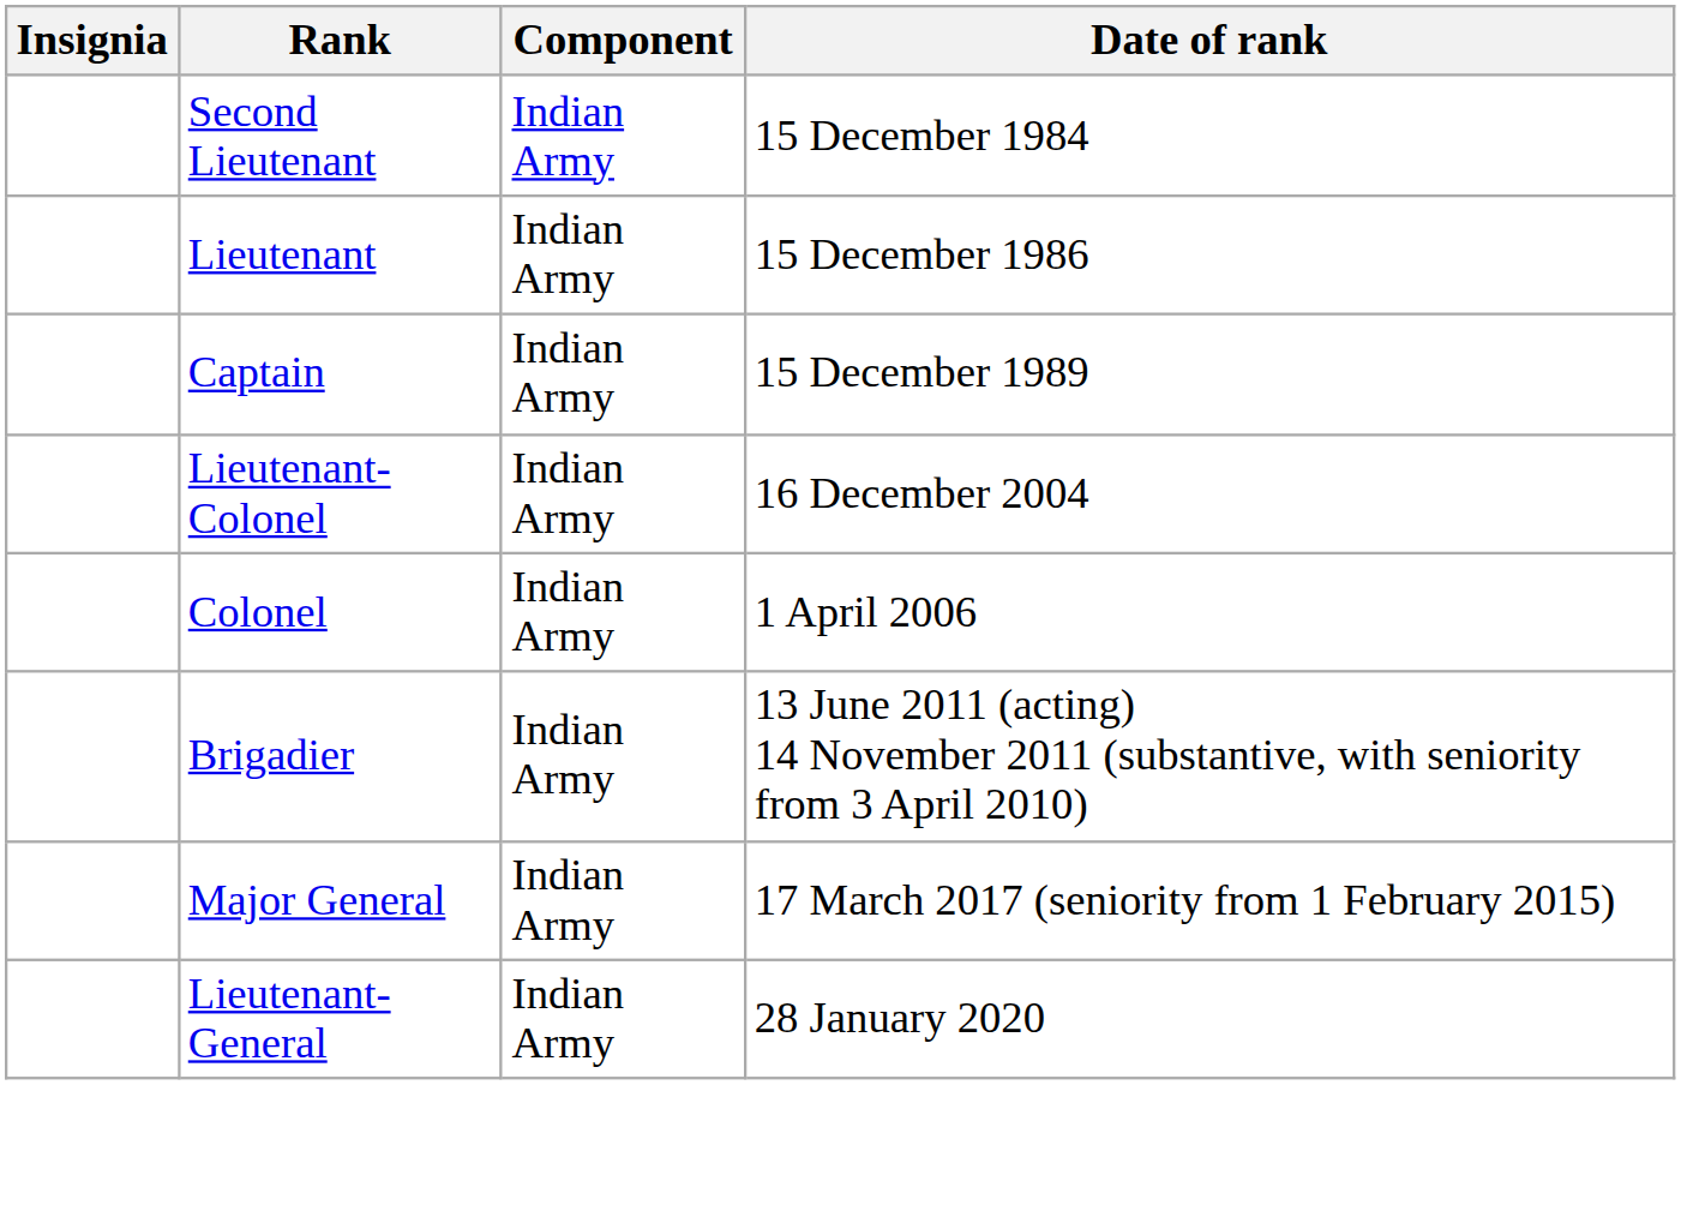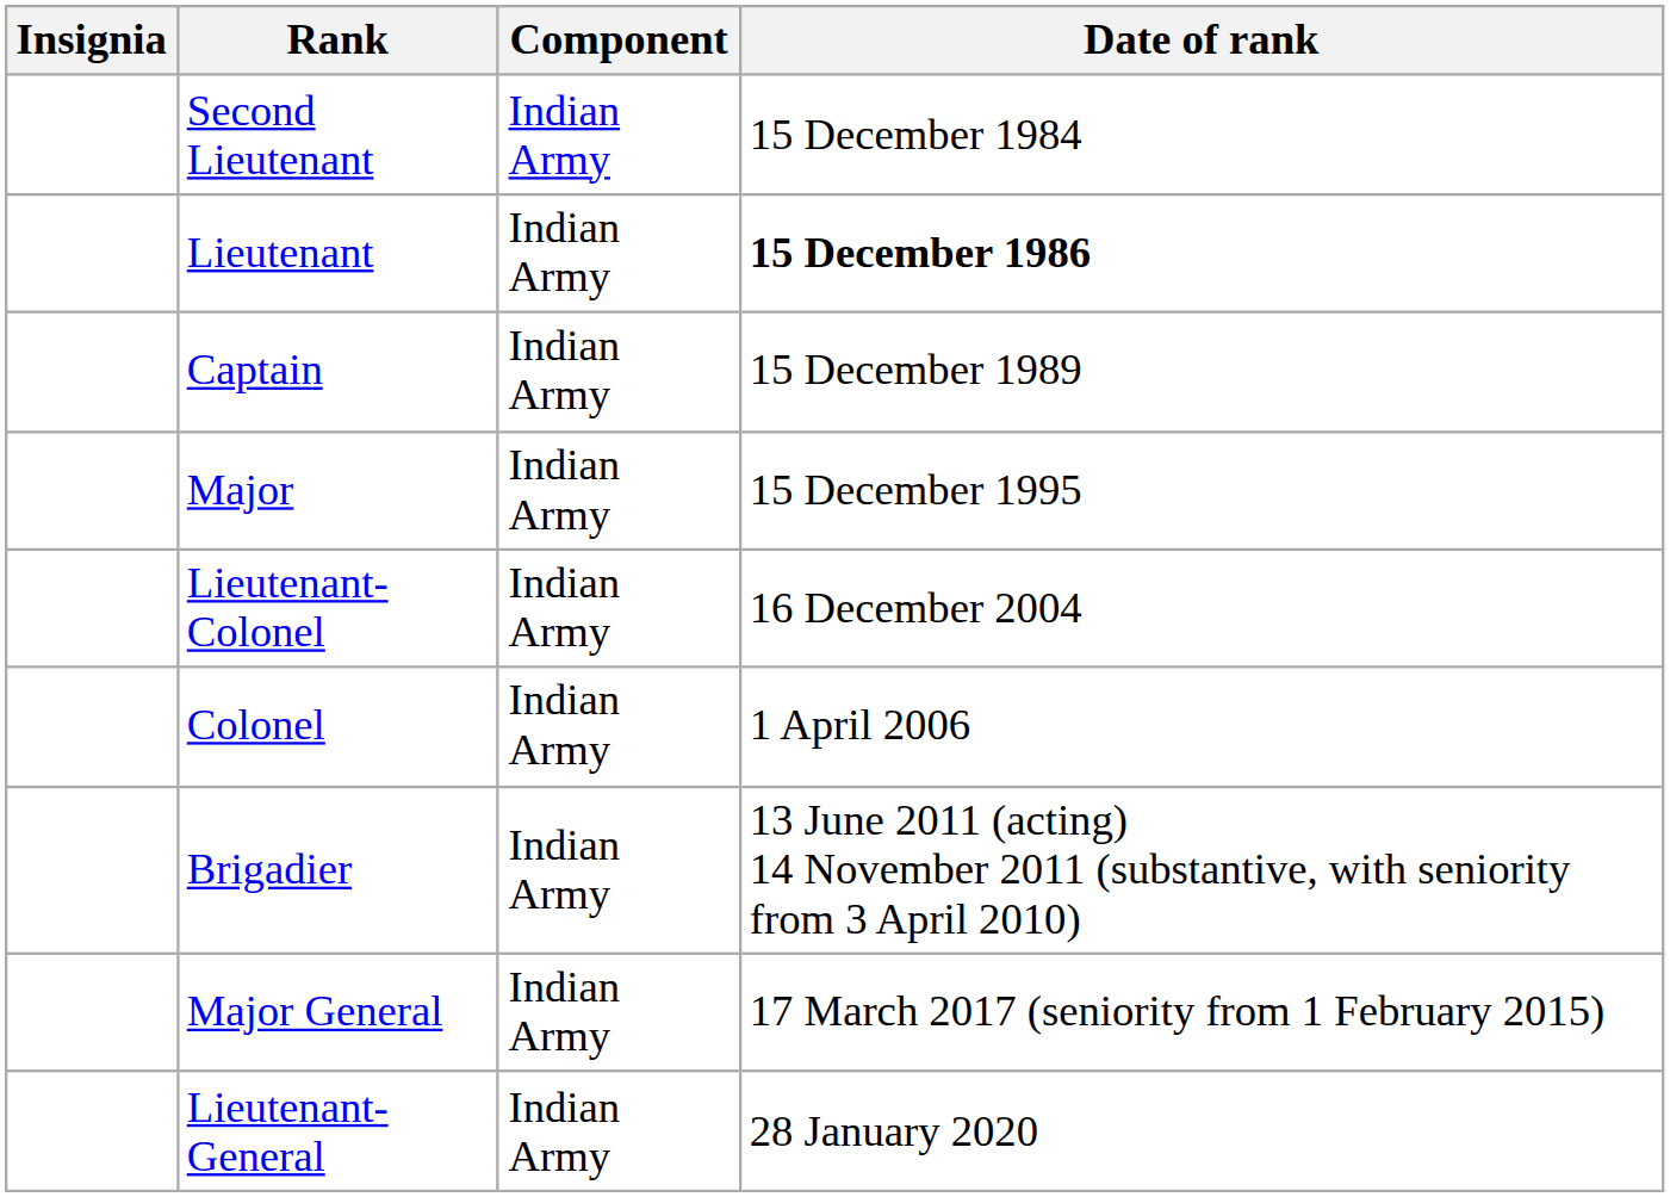Lieutenant | Date of rank: normal -> bold
+ row: Major | Indian Army | 15 December 1995
